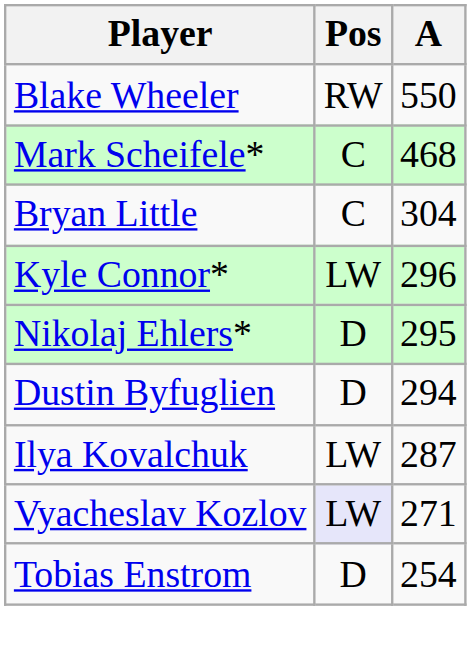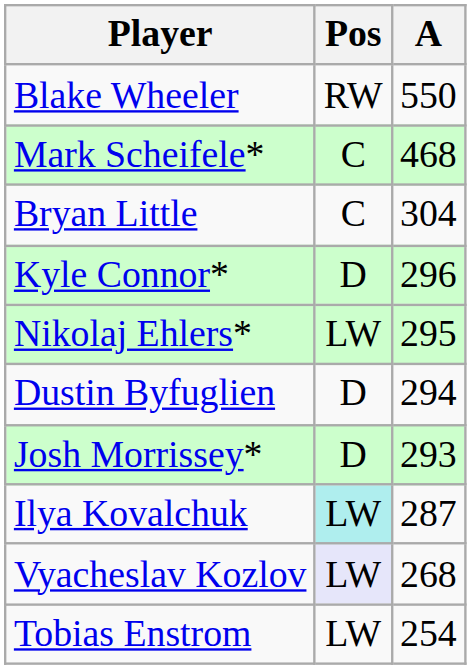Kyle Connor* | Pos: LW -> D
Nikolaj Ehlers* | Pos: D -> LW
+ row: Josh Morrissey* | D | 293
Ilya Kovalchuk | Pos: no background -> paleturquoise background
Vyacheslav Kozlov | A: 271 -> 268
Tobias Enstrom | Pos: D -> LW
